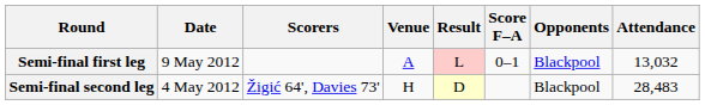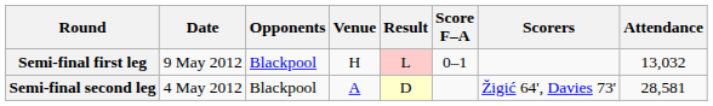columns swapped: Opponents <-> Scorers
Semi-final first leg | Venue: A -> H
Semi-final second leg | Venue: H -> A
Semi-final second leg | Attendance: 28,483 -> 28,581
